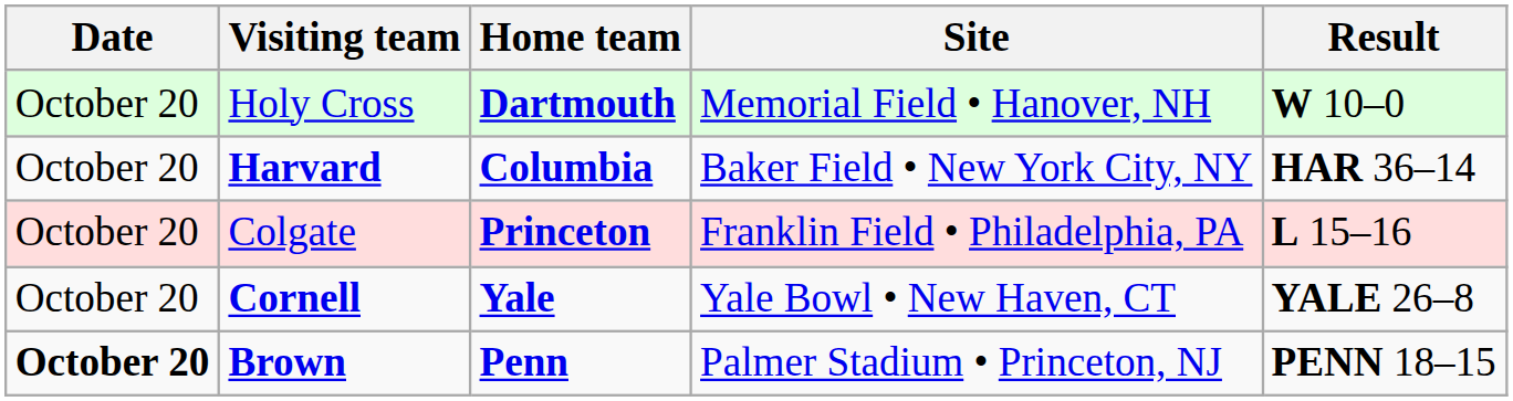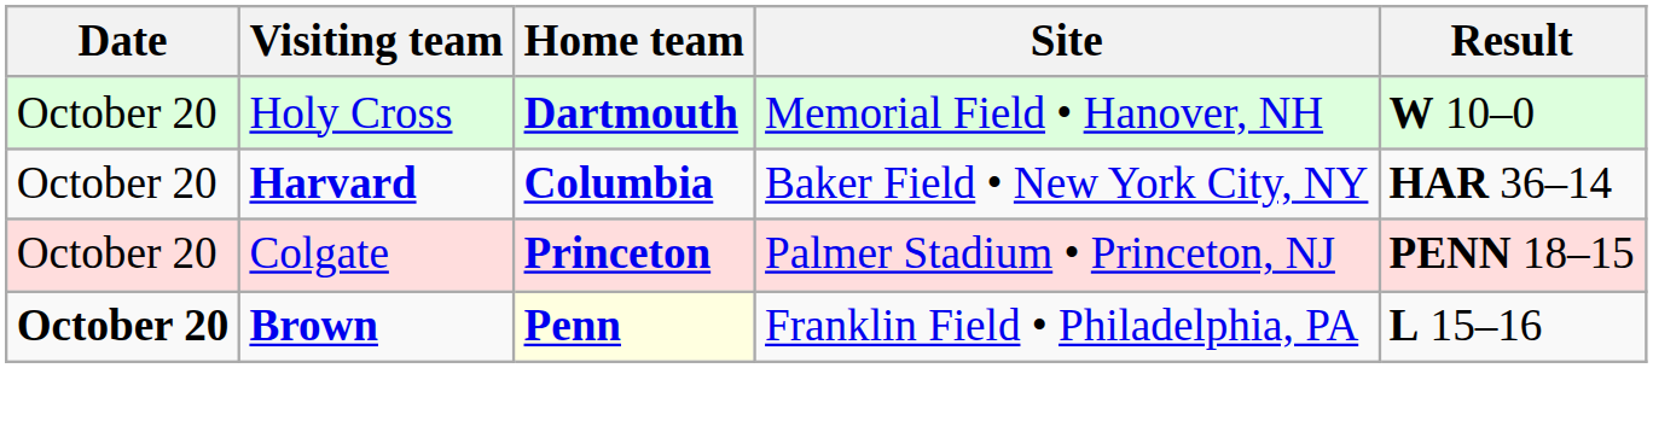Colgate | Site: Franklin Field • Philadelphia, PA -> Palmer Stadium • Princeton, NJ
Colgate | Result: L 15–16 -> PENN 18–15
- row: October 20 | Cornell | Yale | Yale Bowl • New Haven, CT | YALE 26–8
Brown | Home team: no background -> lightyellow background
Brown | Site: Palmer Stadium • Princeton, NJ -> Franklin Field • Philadelphia, PA
Brown | Result: PENN 18–15 -> L 15–16
